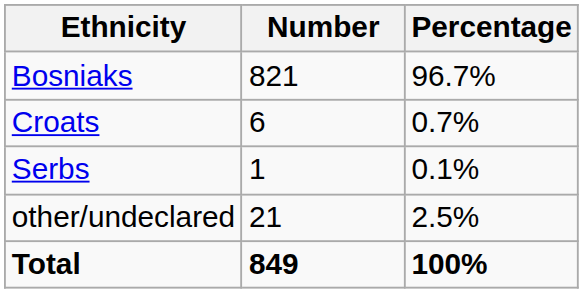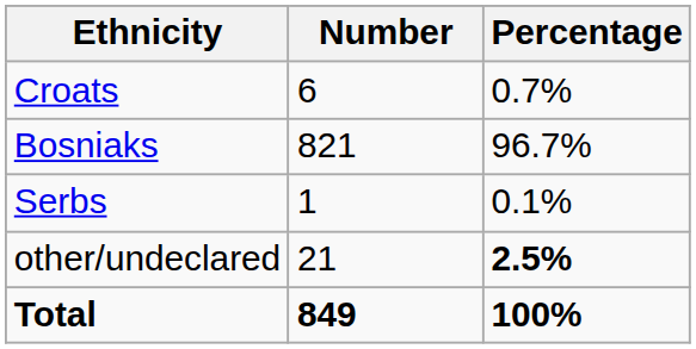rows swapped: Bosniaks <-> Croats
other/undeclared | Percentage: normal -> bold
